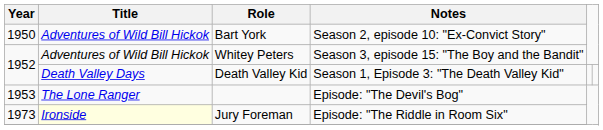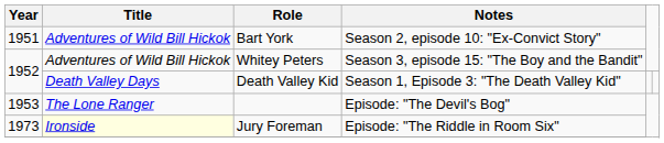Bart York | Year: 1950 -> 1951
